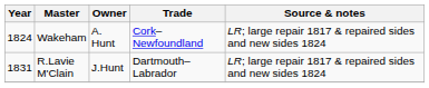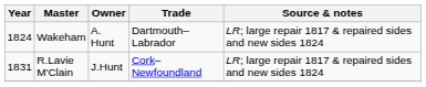Wakeham | Trade: Cork–Newfoundland -> Dartmouth–Labrador
R.Lavie M'Clain | Trade: Dartmouth–Labrador -> Cork–Newfoundland
